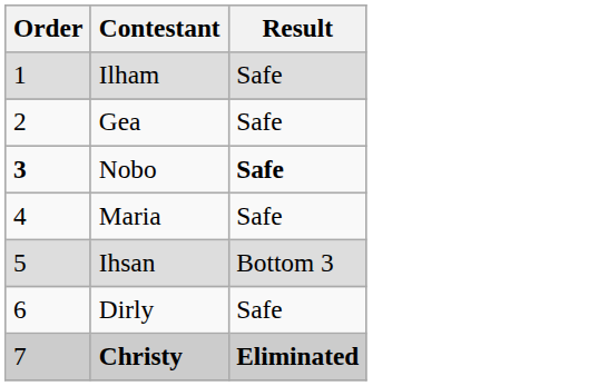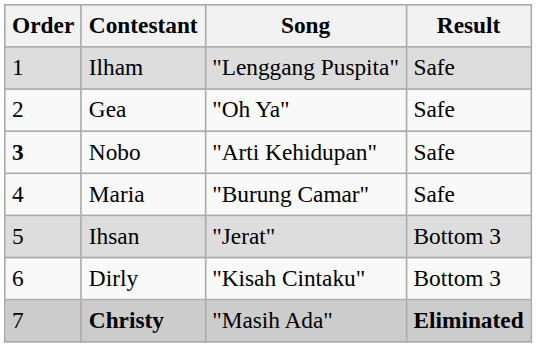+ column: Song | "Lenggang Puspita" | "Oh Ya" | "Arti Kehidupan" | "Burung Camar" | "Jerat" | "Kisah Cintaku" | "Masih Ada"
Nobo | Result: bold -> normal
Dirly | Result: Safe -> Bottom 3
